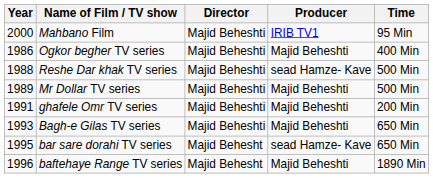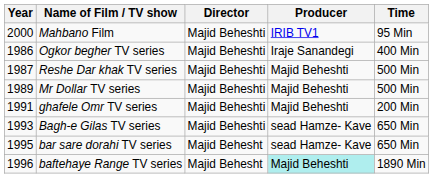Ogkor begher TV series | Producer: Majid Beheshti -> Iraje Sanandegi
Reshe Dar khak TV series | Year: 1988 -> 1987
Reshe Dar khak TV series | Producer: sead Hamze- Kave -> Majid Beheshti
Bagh-e Gilas TV series | Producer: Majid Beheshti -> sead Hamze- Kave
baftehaye Range TV series | Producer: no background -> paleturquoise background
